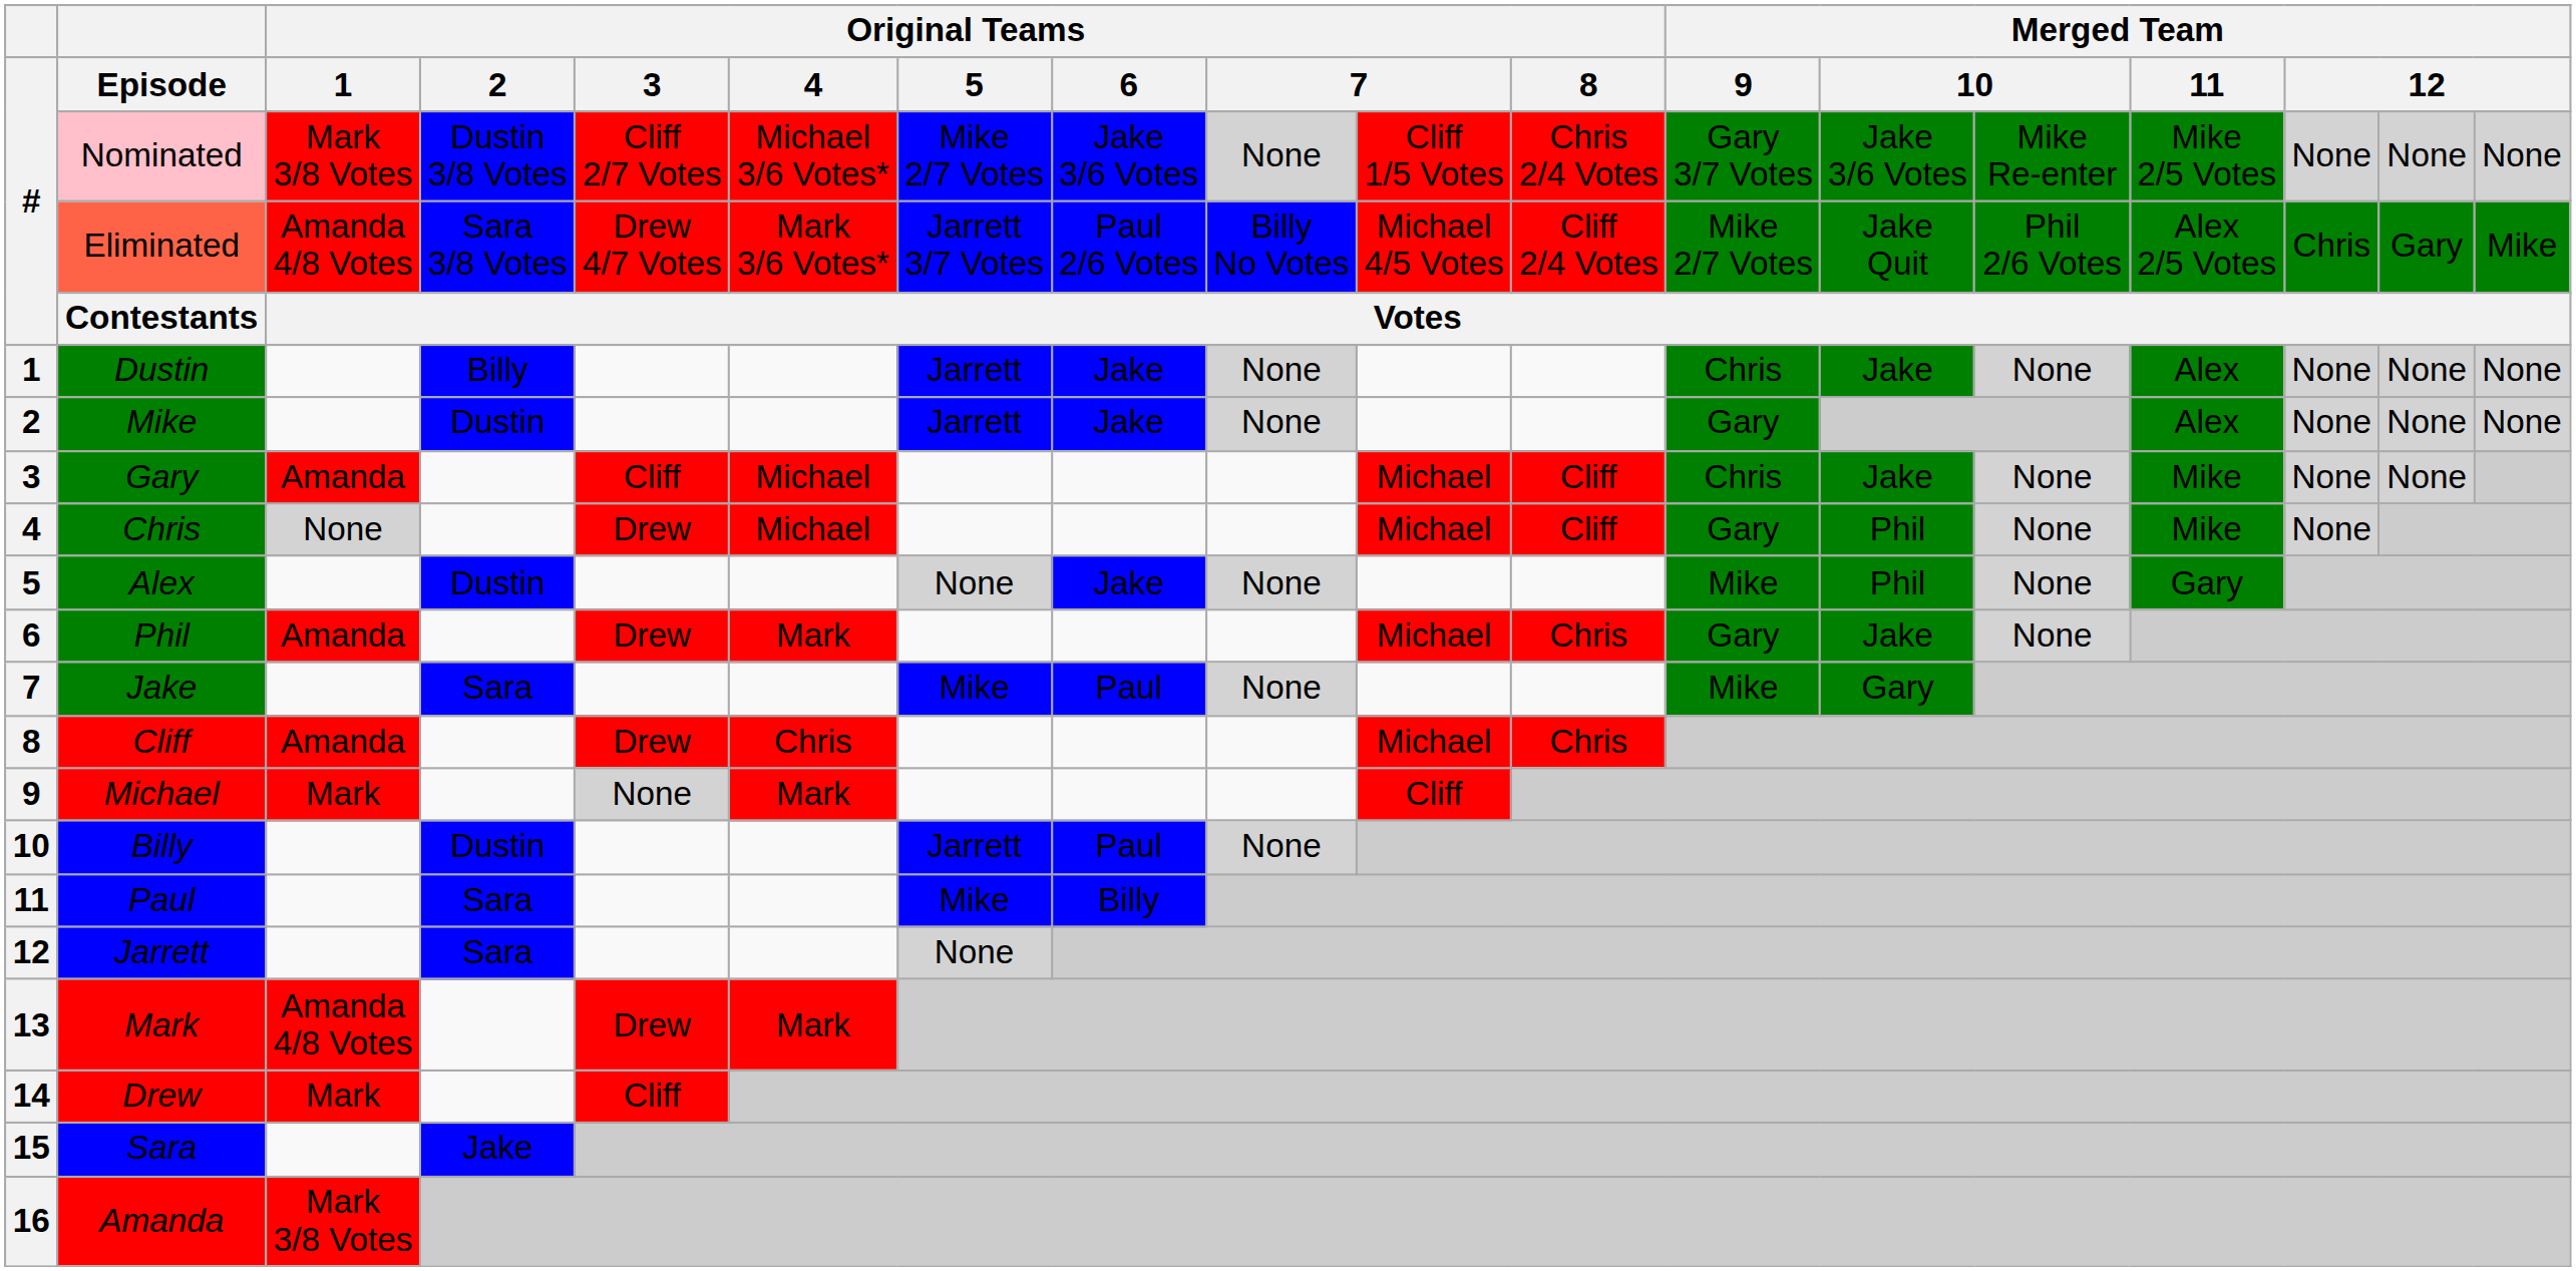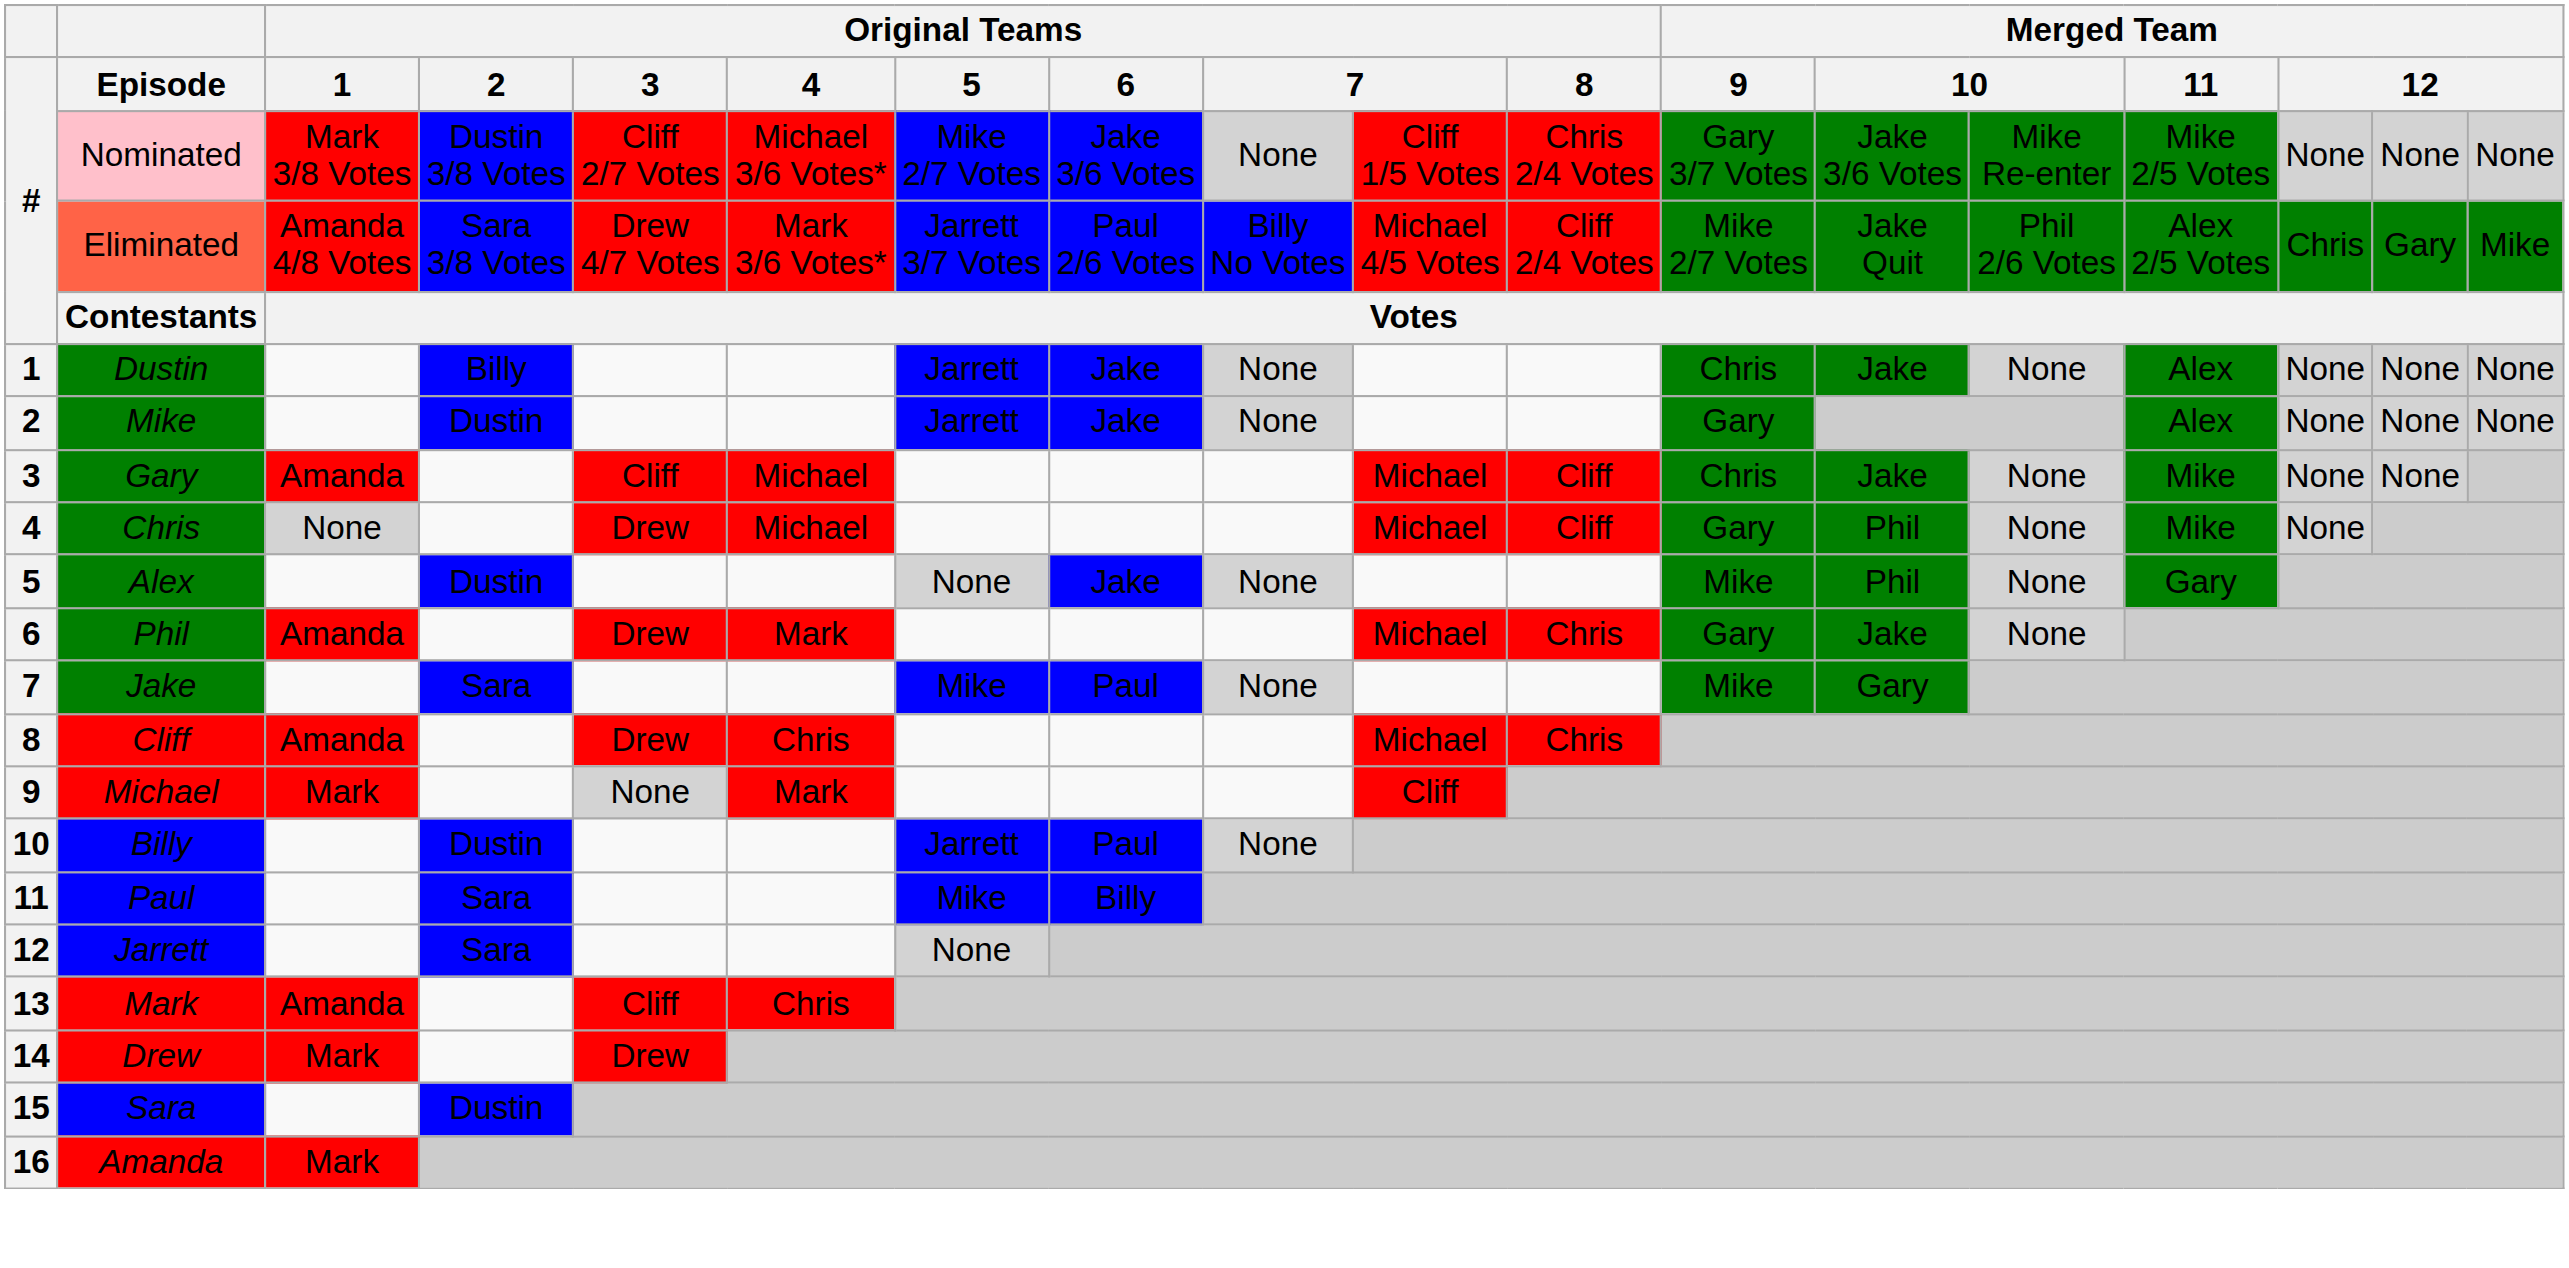13 | Original Teams / 1: Amanda 4/8 Votes -> Amanda
13 | Original Teams / 3: Drew -> Cliff
13 | Original Teams / 4: Mark -> Chris
14 | Original Teams / 3: Cliff -> Drew
15 | Original Teams / 2: Jake -> Dustin
16 | Original Teams / 1: Mark 3/8 Votes -> Mark
